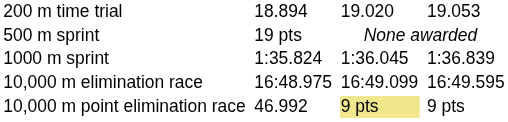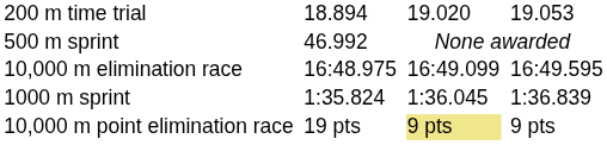500 m sprint | column 3: 19 pts -> 46.992
rows swapped: 1000 m sprint <-> 10,000 m elimination race
10,000 m point elimination race | column 3: 46.992 -> 19 pts
